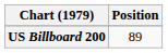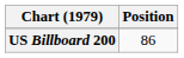US Billboard 200 | Position: 89 -> 86
